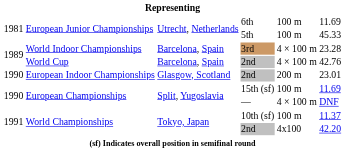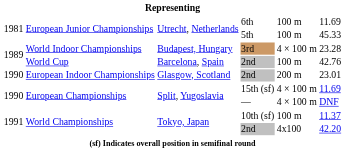3rd | column 3: Barcelona, Spain -> Budapest, Hungary
World Cup / 2nd | column 5: 4 × 100 m -> 100 m
15th (sf) | column 5: 100 m -> 4 × 100 m
